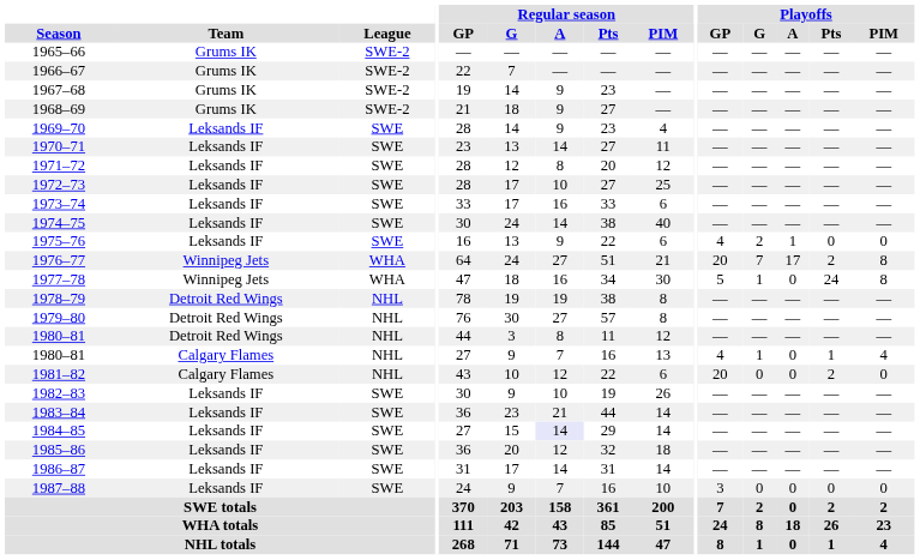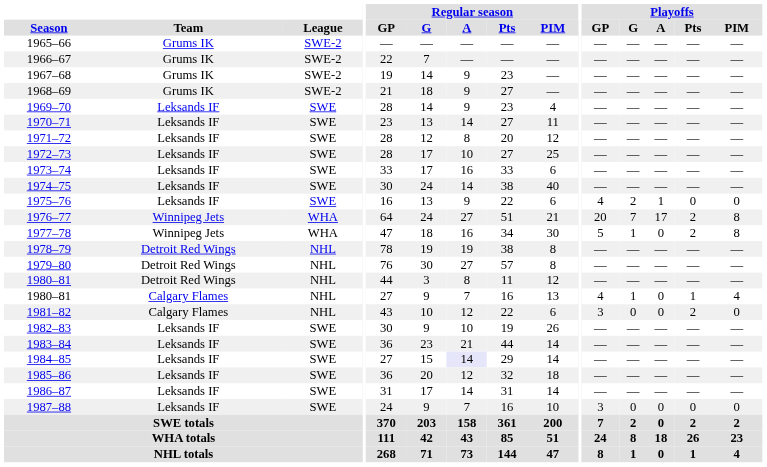1977–78 | Playoffs / Pts: 24 -> 2
1981–82 | Playoffs / GP: 20 -> 3
